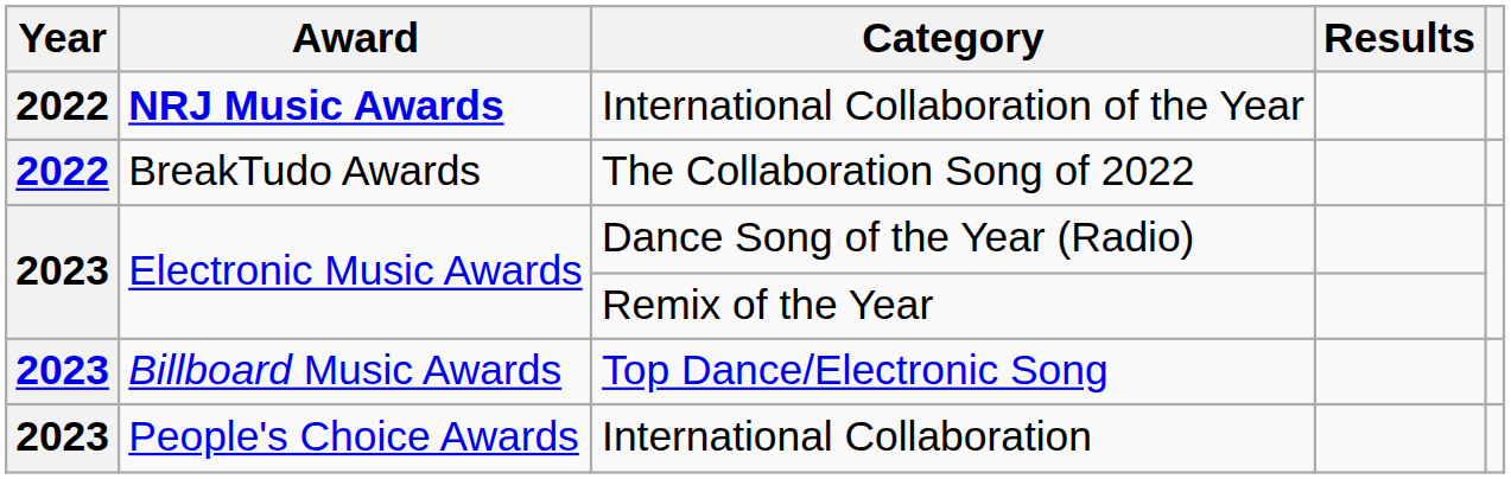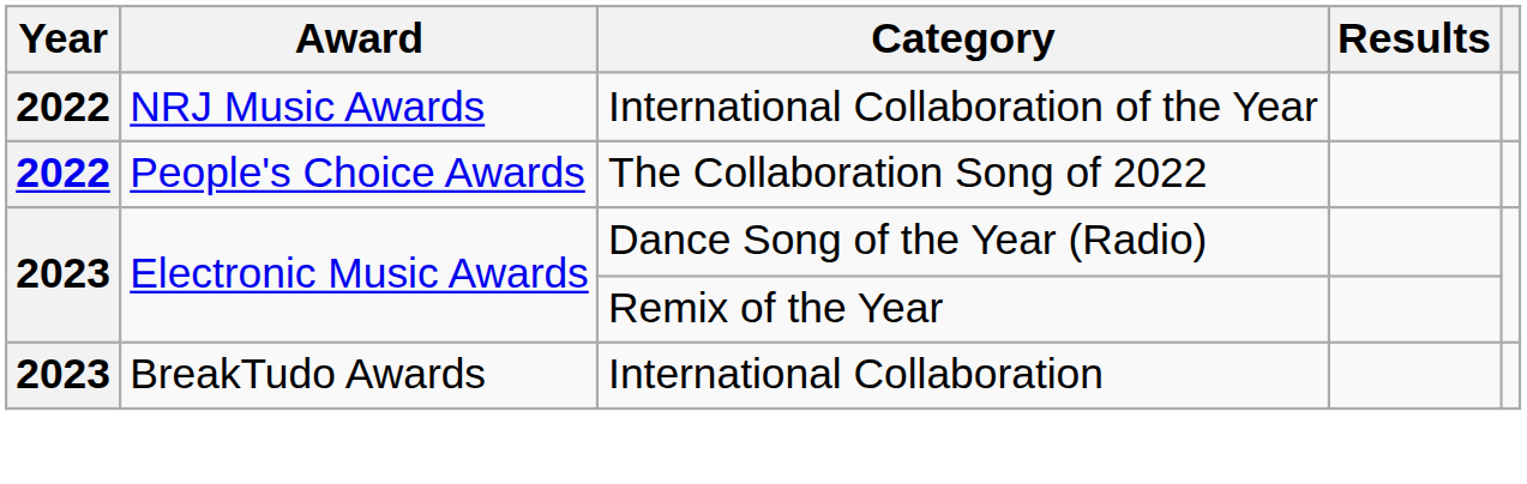International Collaboration of the Year | Award: bold -> normal
The Collaboration Song of 2022 | Award: BreakTudo Awards -> People's Choice Awards
- row: 2023 | Billboard Music Awards | Top Dance/Electronic Song
International Collaboration | Award: People's Choice Awards -> BreakTudo Awards
